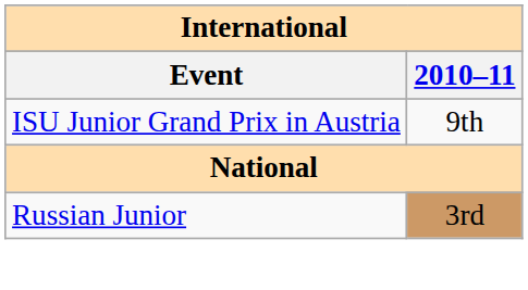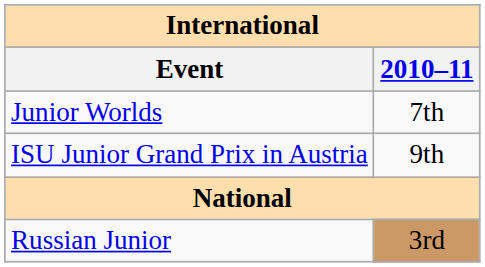+ row: Junior Worlds | 7th
